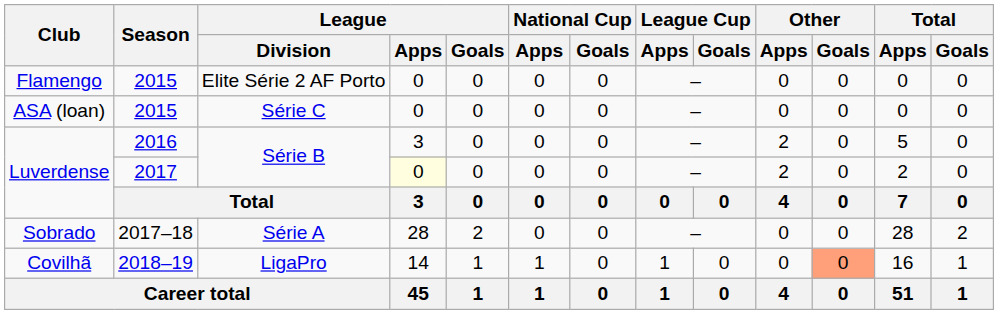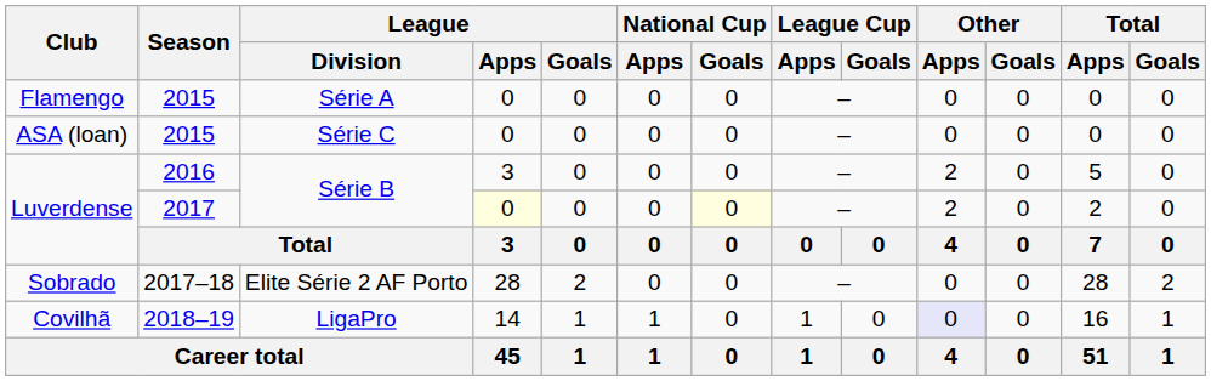Flamengo | League / Division: Elite Série 2 AF Porto -> Série A
Luverdense / 2017 | National Cup / Goals: no background -> lightyellow background
Sobrado | League / Division: Série A -> Elite Série 2 AF Porto
Covilhã | Other / Apps: no background -> lavender background
Covilhã | Other / Goals: lightsalmon background -> no background
